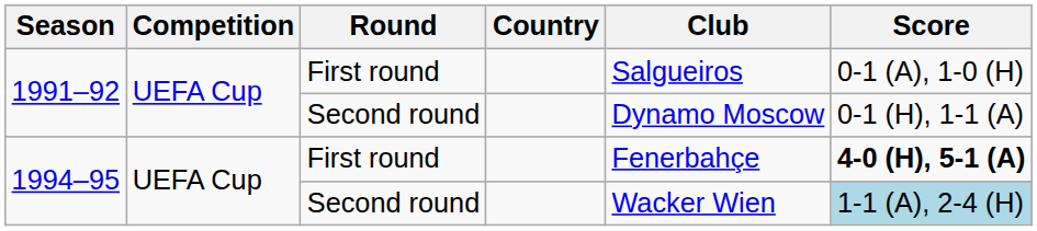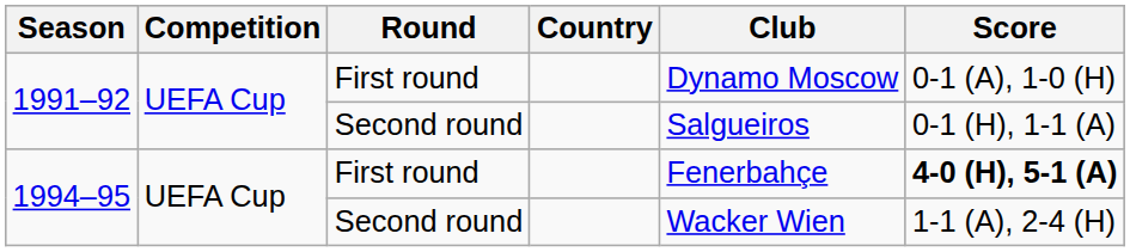1991–92 / First round | Club: Salgueiros -> Dynamo Moscow
1991–92 / Second round | Club: Dynamo Moscow -> Salgueiros
1994–95 / Second round | Score: lightblue background -> no background
